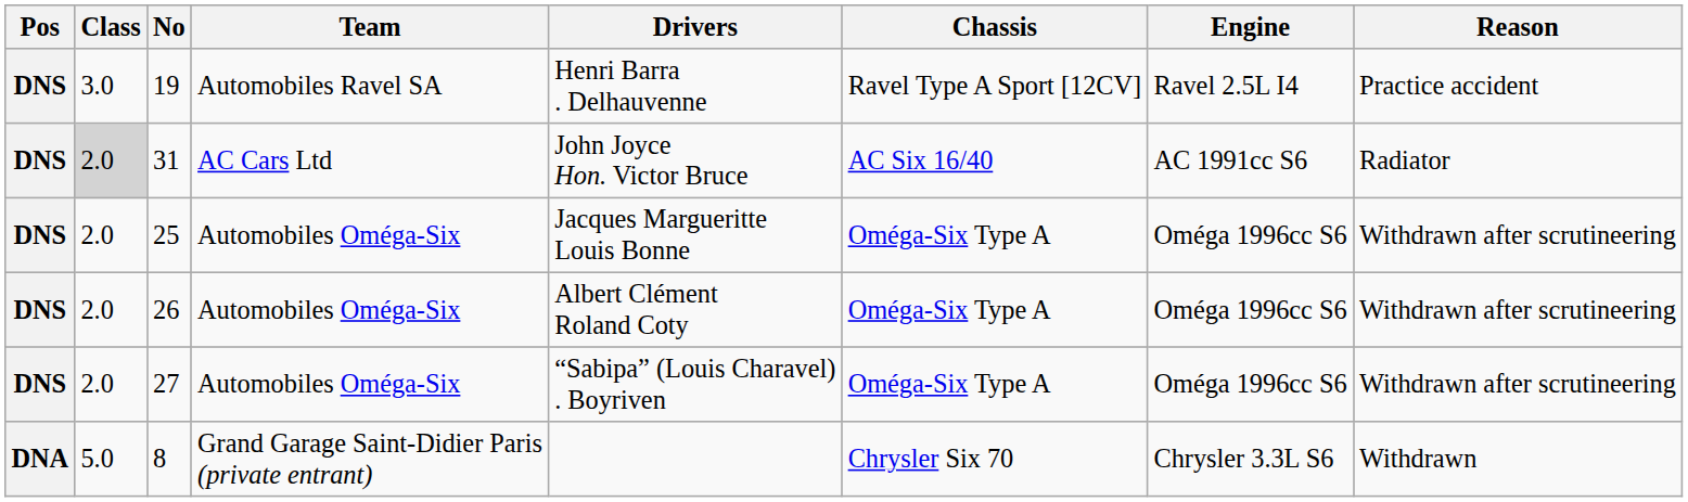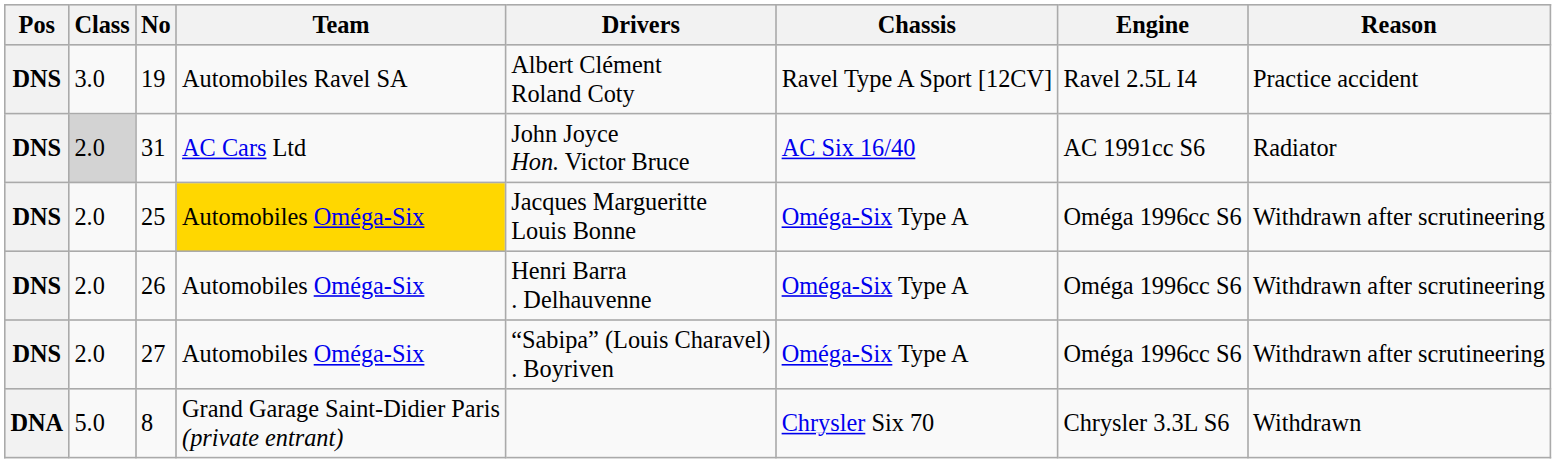19 | Drivers: Henri Barra . Delhauvenne -> Albert Clément Roland Coty
25 | Team: no background -> gold background
26 | Drivers: Albert Clément Roland Coty -> Henri Barra . Delhauvenne
